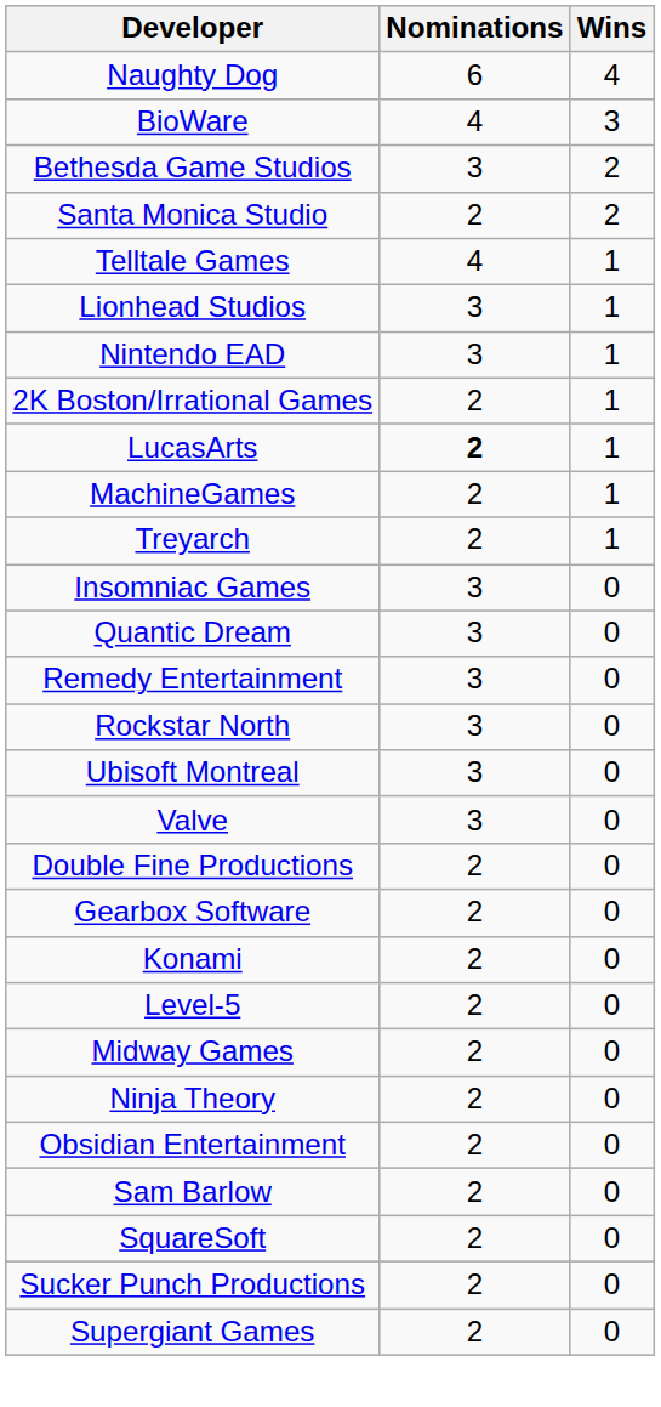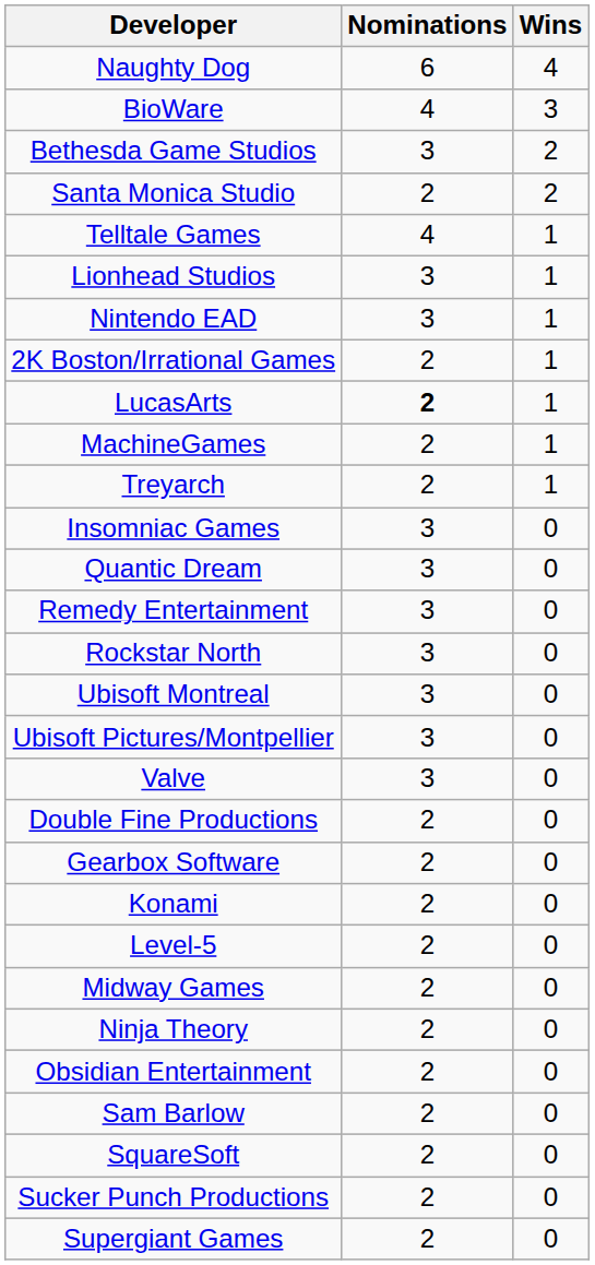+ row: Ubisoft Pictures/Montpellier | 3 | 0
